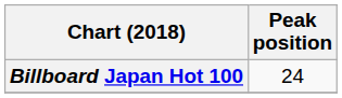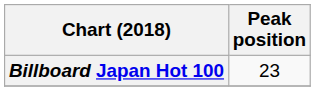Billboard Japan Hot 100 | Peak position: 24 -> 23
